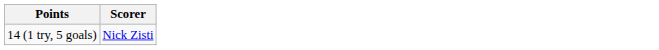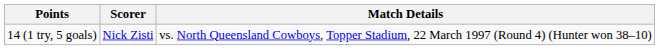+ column: Match Details | vs. North Queensland Cowboys, Topper Stadium, 22 March 1997 (Round 4) (Hunter won 38–10)
